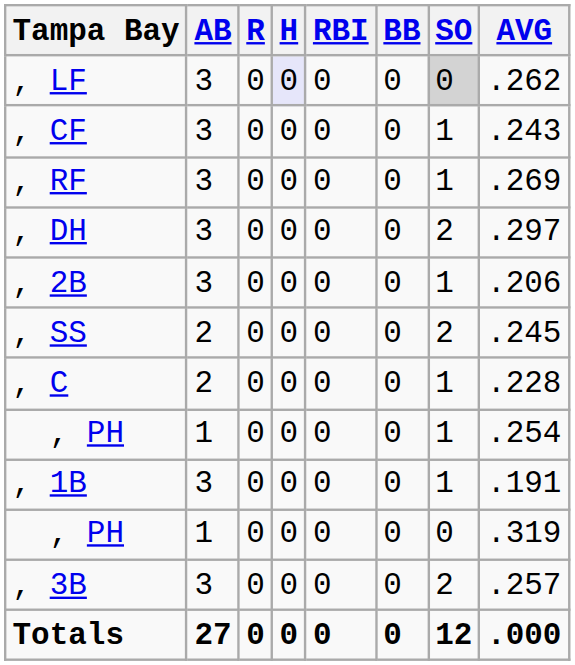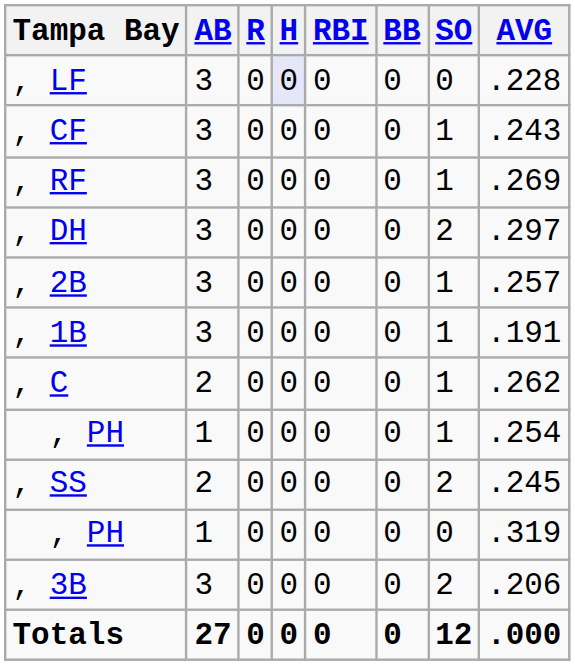, LF | SO: lightgrey background -> no background
, LF | AVG: .262 -> .228
, 2B | AVG: .206 -> .257
rows swapped: , 1B <-> , SS
, C | AVG: .228 -> .262
, 3B | AVG: .257 -> .206
